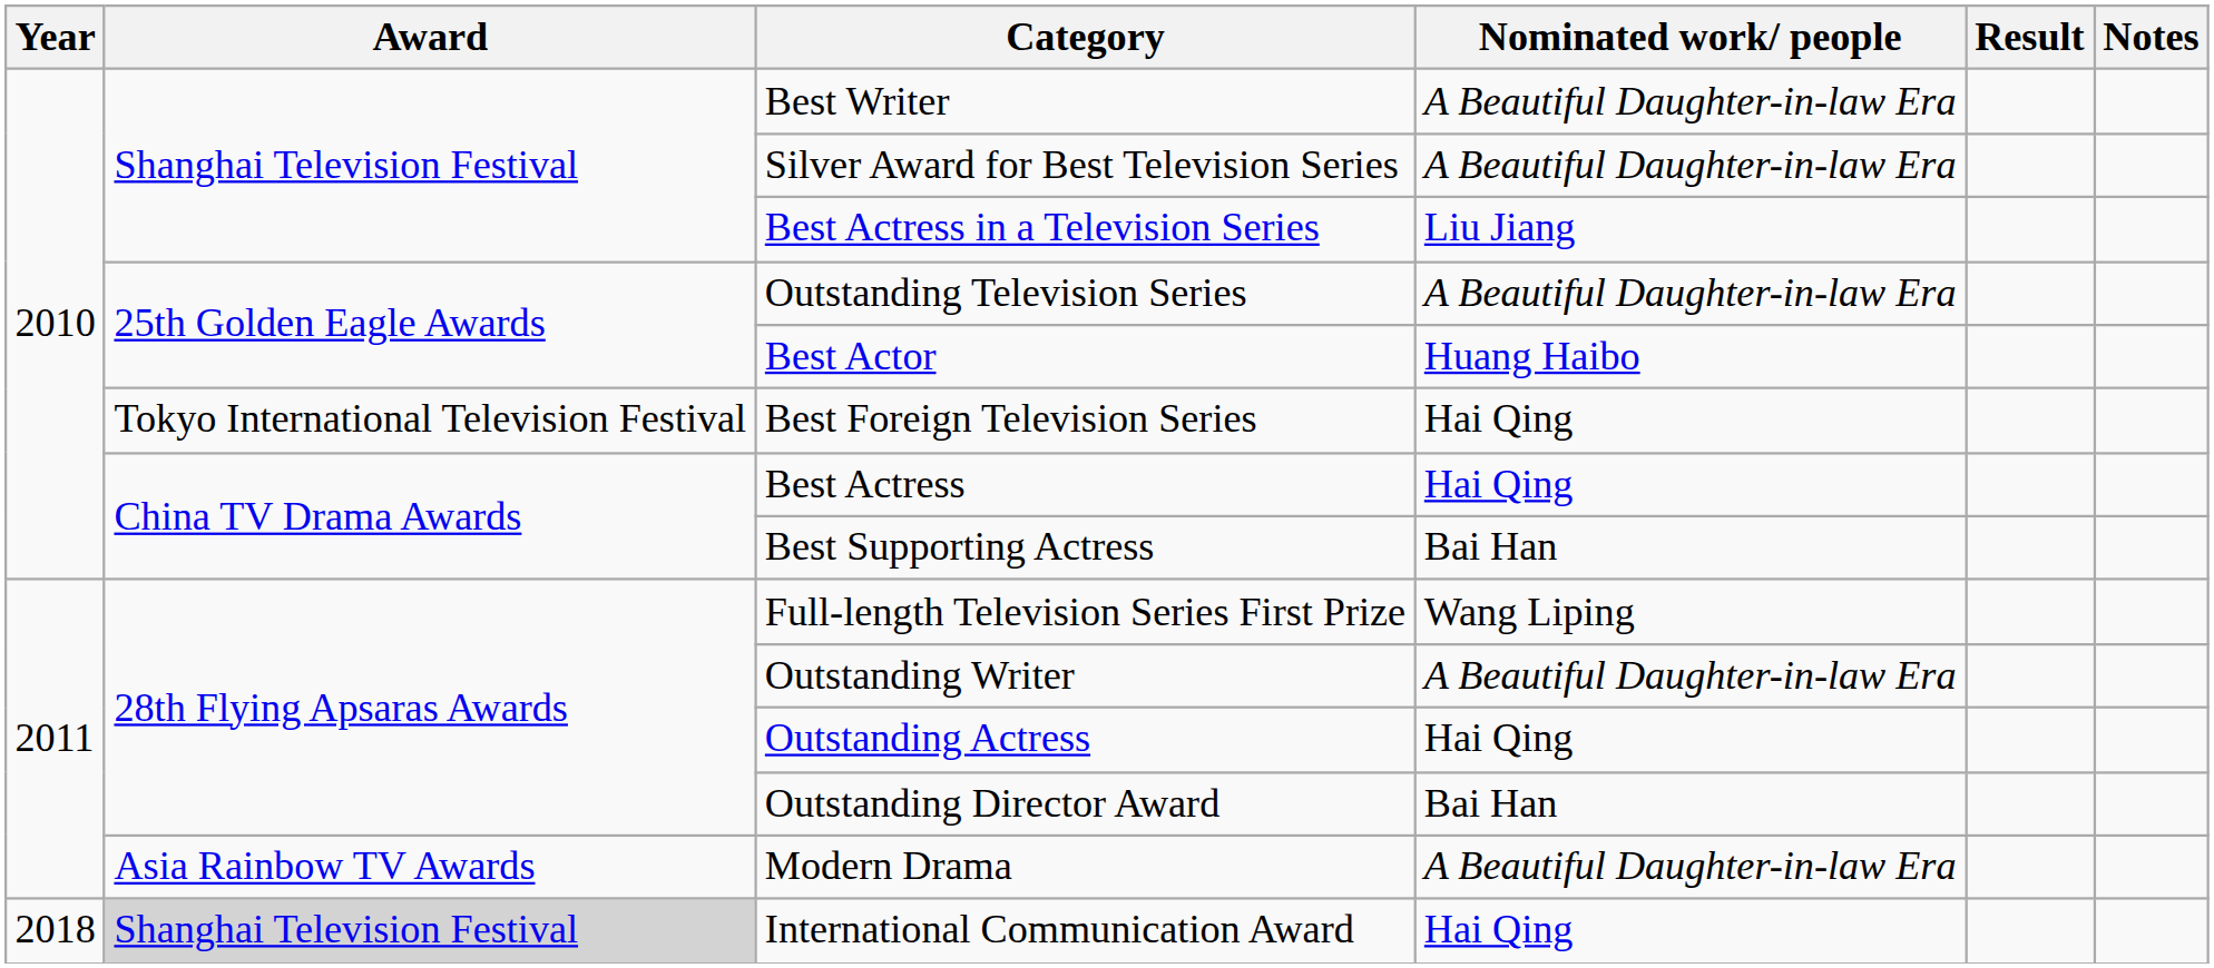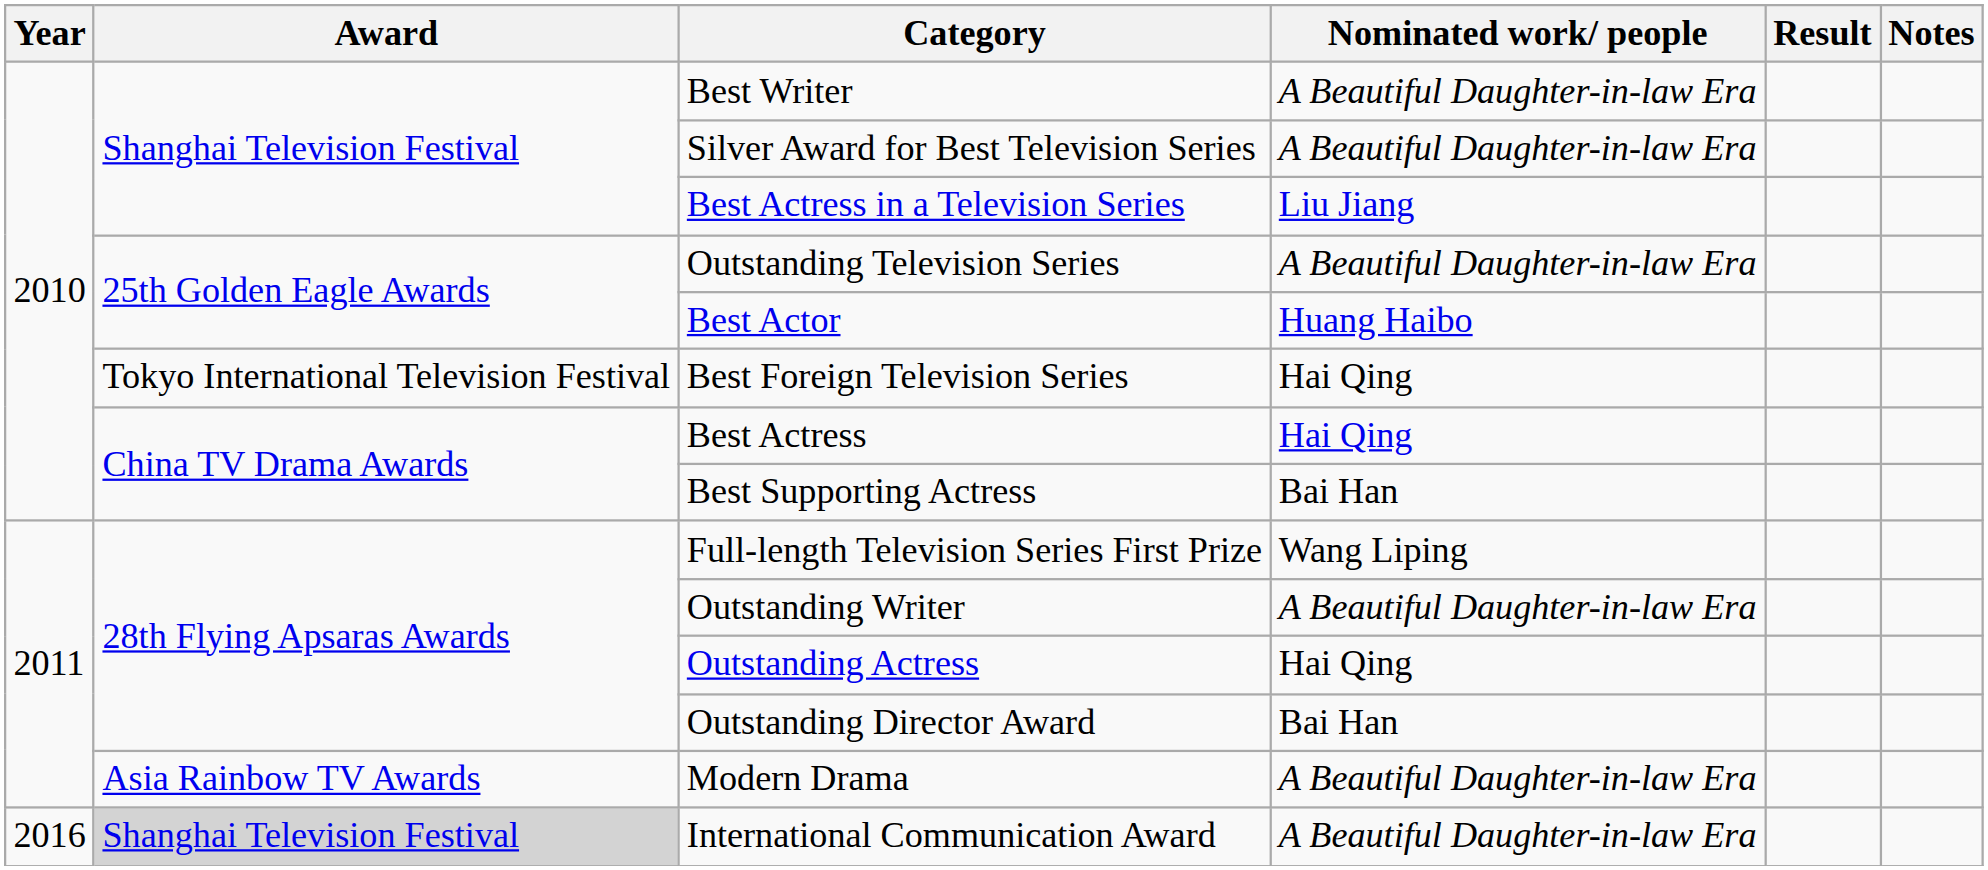International Communication Award | Year: 2018 -> 2016
International Communication Award | Nominated work/ people: Hai Qing -> A Beautiful Daughter-in-law Era
